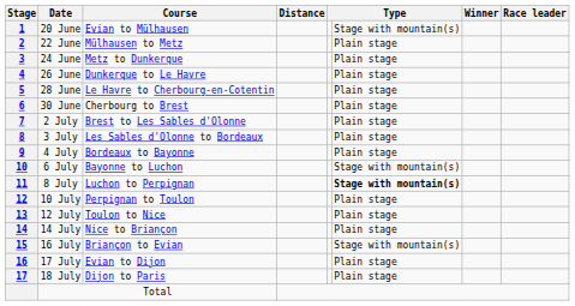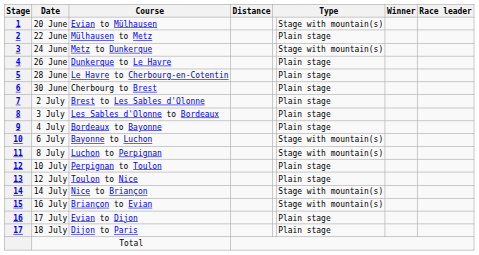24 June | column 6: Plain stage -> Stage with mountain(s)
8 July | column 6: bold -> normal
14 July | column 6: Plain stage -> Stage with mountain(s)
